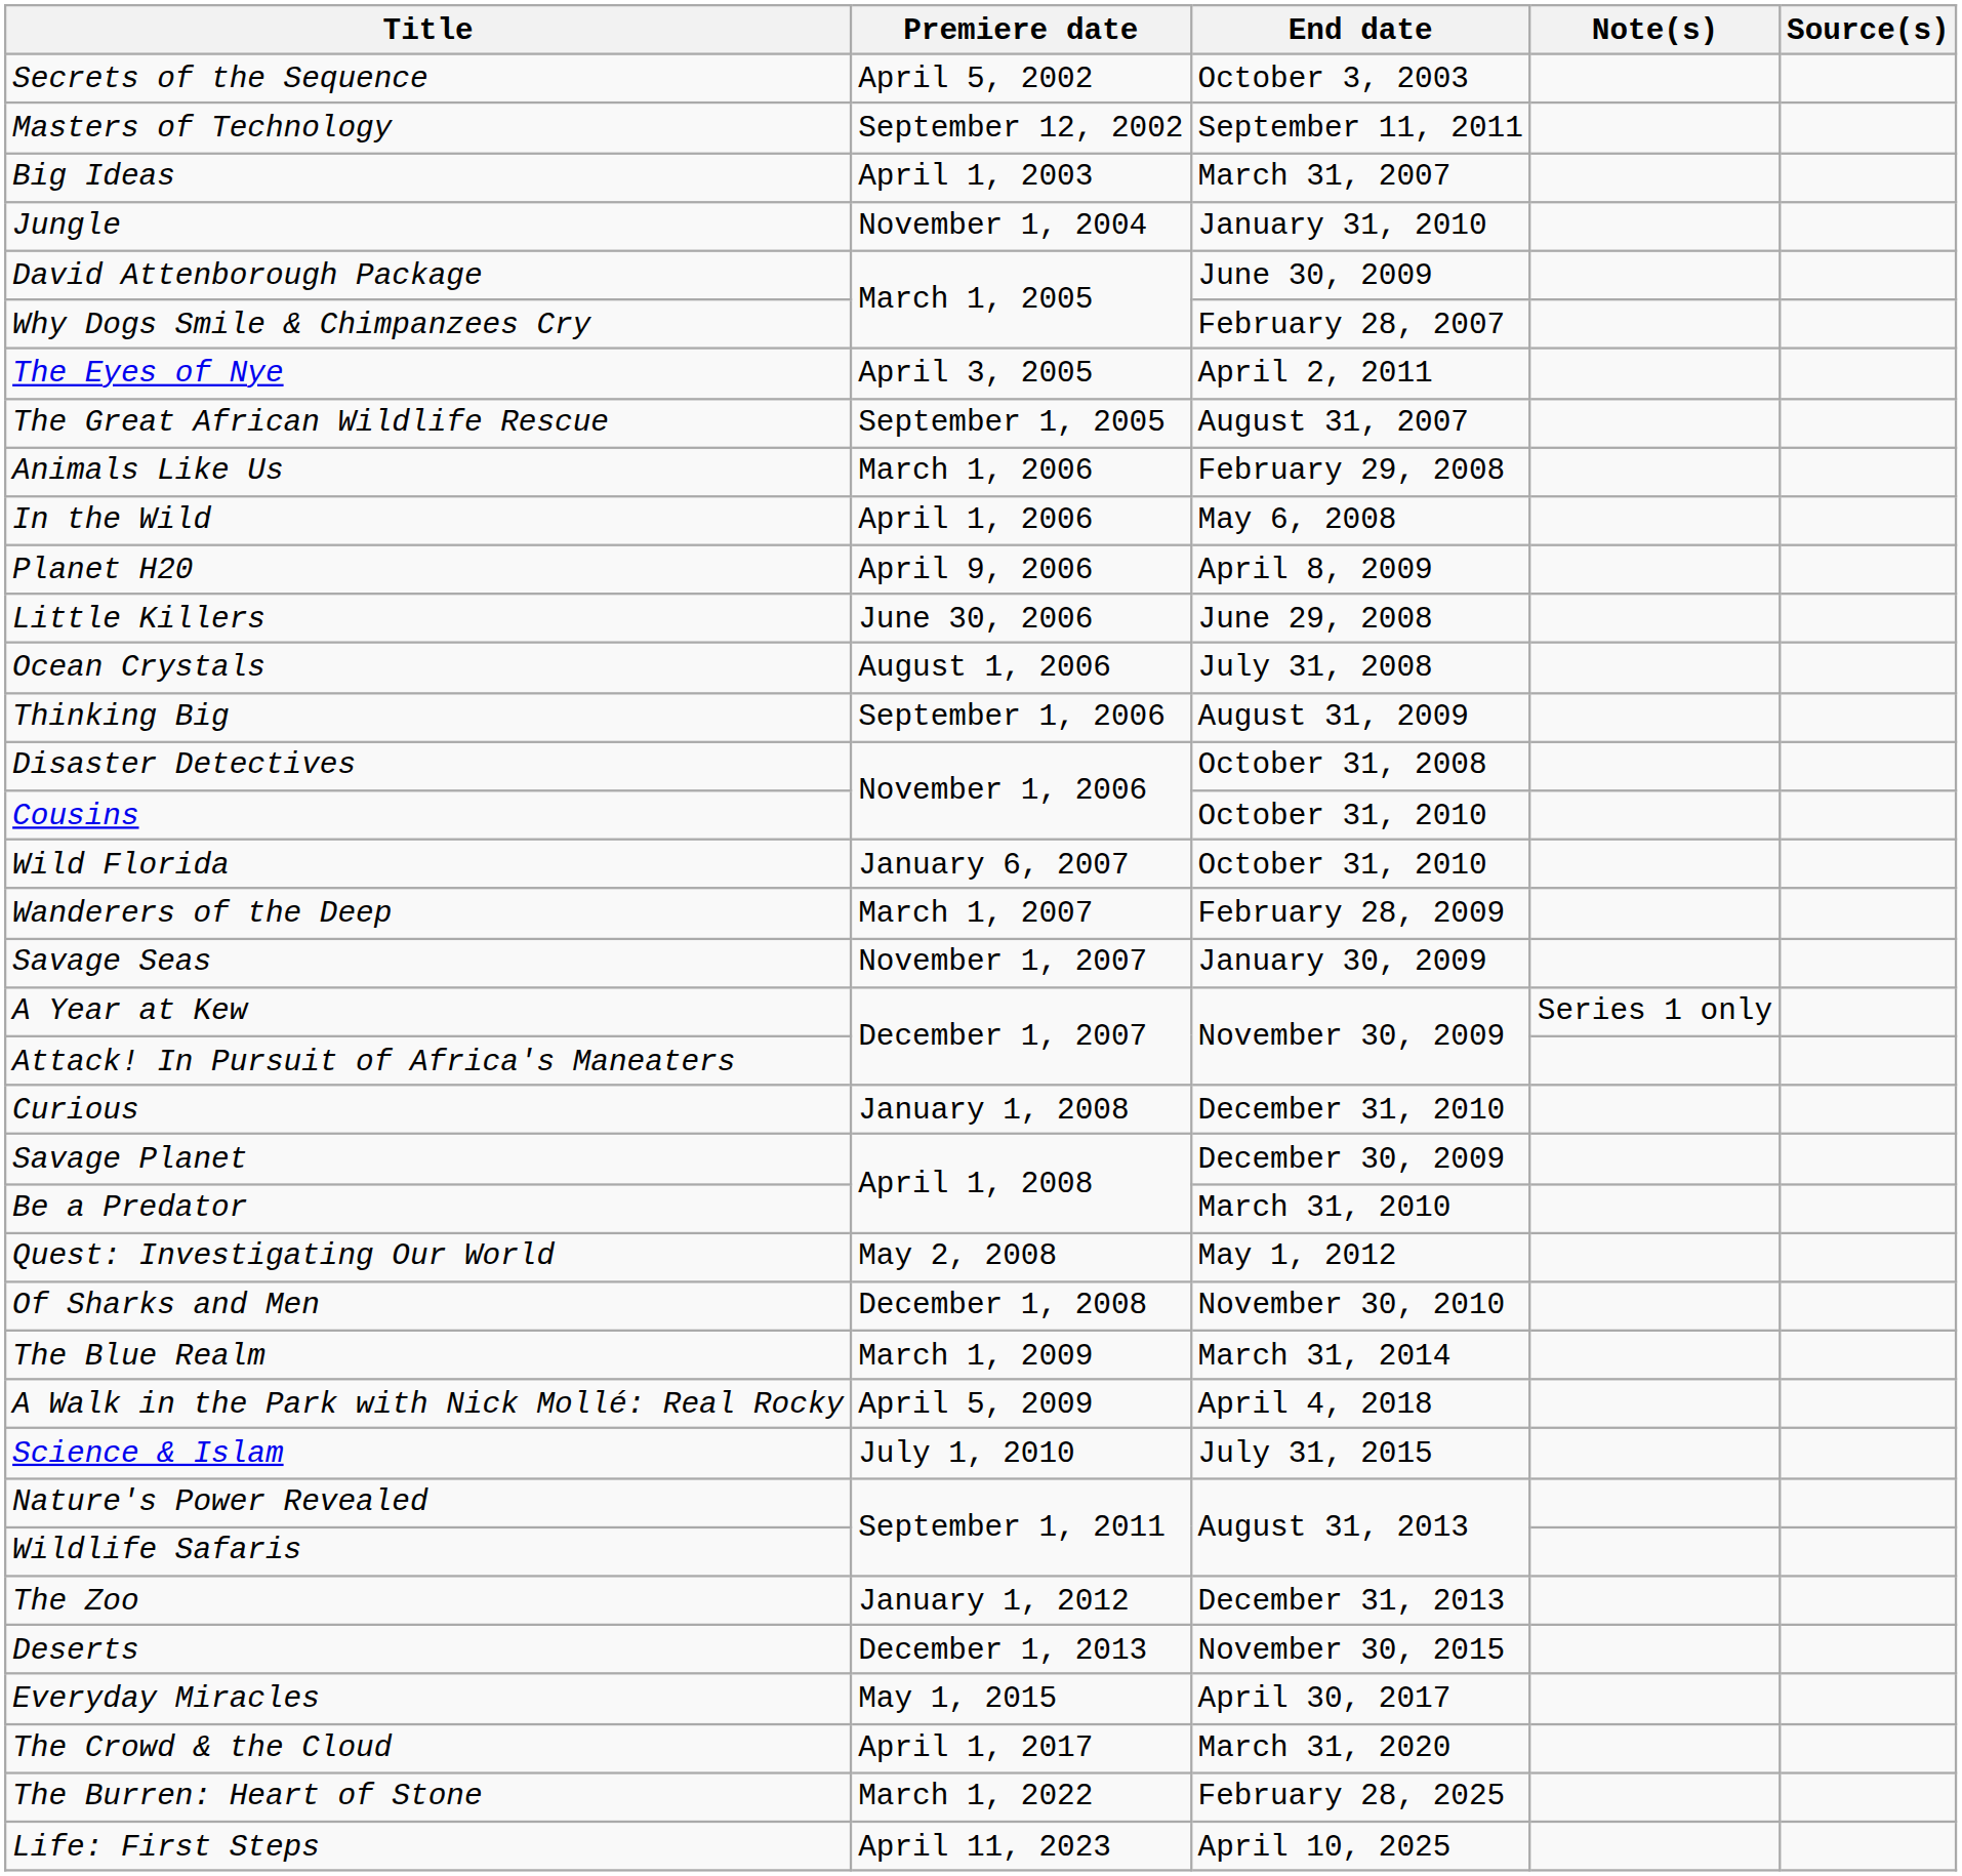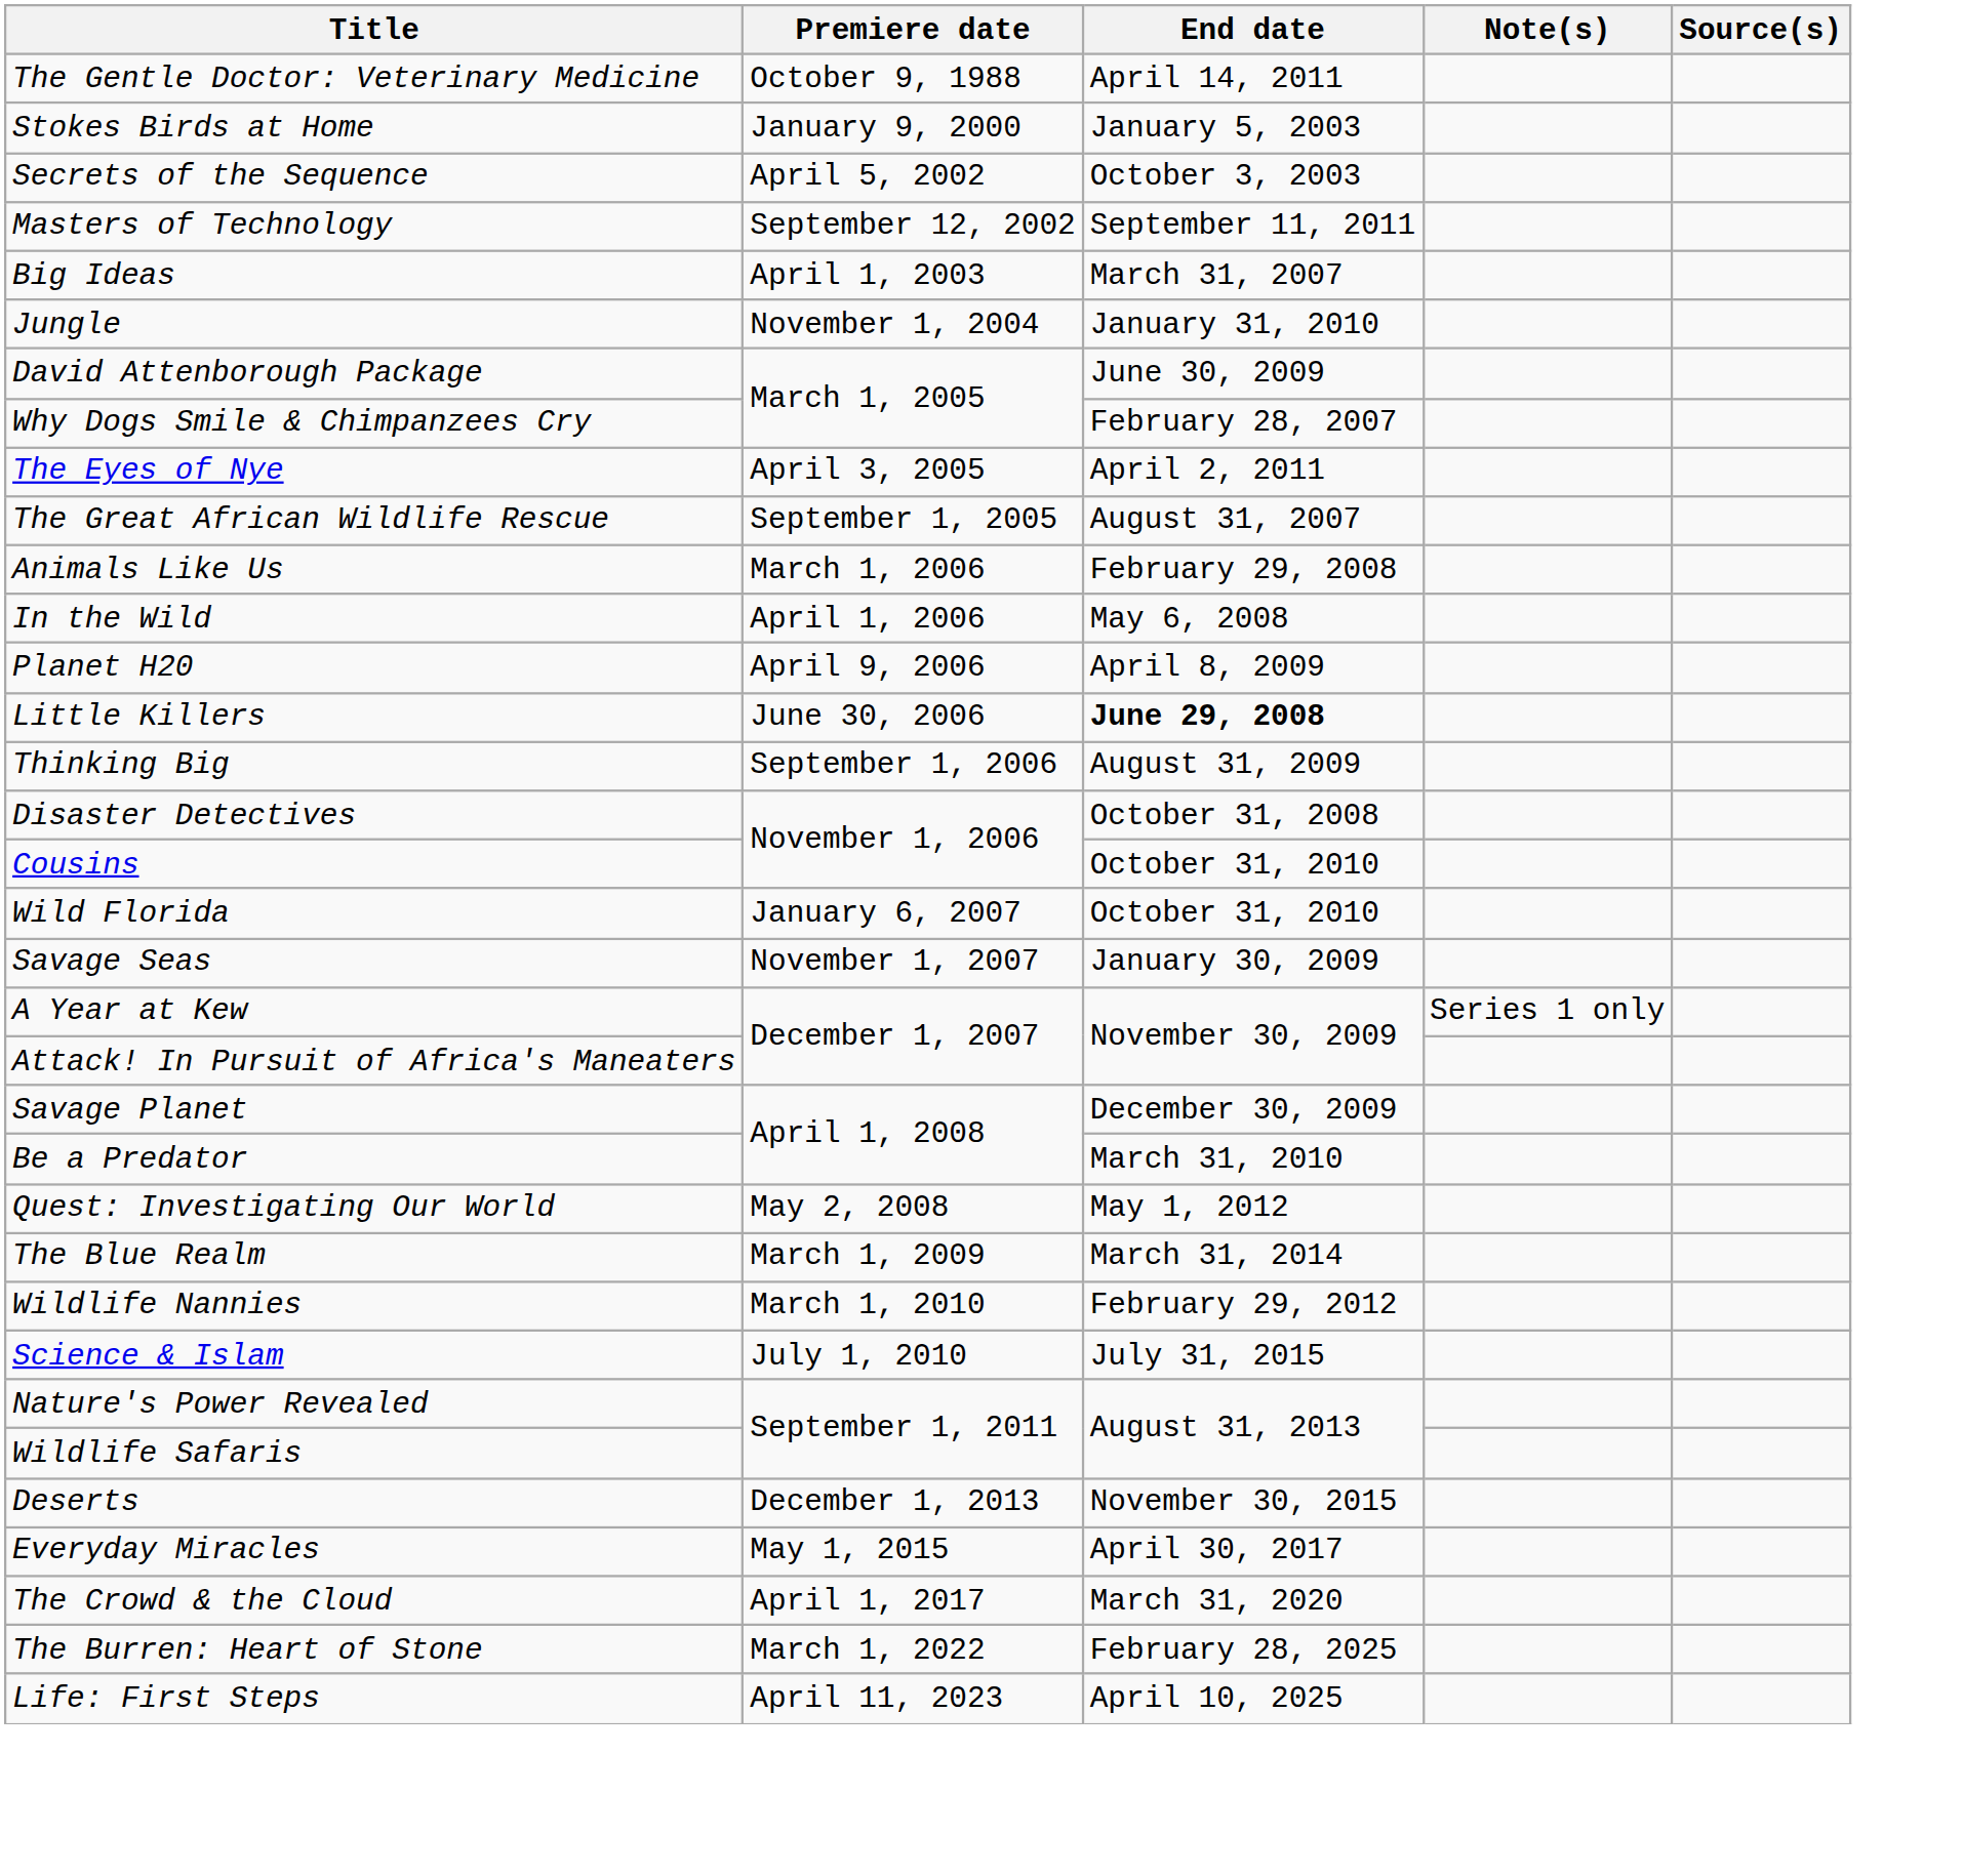+ row: The Gentle Doctor: Veterinary Medicine | October 9, 1988 | April 14, 2011
+ row: Stokes Birds at Home | January 9, 2000 | January 5, 2003
Little Killers | End date: normal -> bold
- row: Ocean Crystals | August 1, 2006 | July 31, 2008
- row: Wanderers of the Deep | March 1, 2007 | February 28, 2009
- row: Curious | January 1, 2008 | December 31, 2010
- row: Of Sharks and Men | December 1, 2008 | November 30, 2010
- row: A Walk in the Park with Nick Mollé: Real Rocky | April 5, 2009 | April 4, 2018
+ row: Wildlife Nannies | March 1, 2010 | February 29, 2012
- row: The Zoo | January 1, 2012 | December 31, 2013
